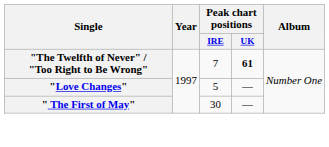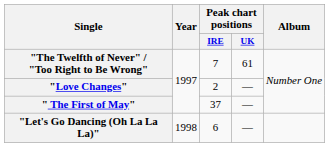"The Twelfth of Never" / "Too Right to Be Wrong" | Peak chart positions / UK: bold -> normal
"Love Changes" | Peak chart positions / IRE: 5 -> 2
" The First of May" | Peak chart positions / IRE: 30 -> 37
+ row: "Let's Go Dancing (Oh La La La)" | 1998 | 6 | —
